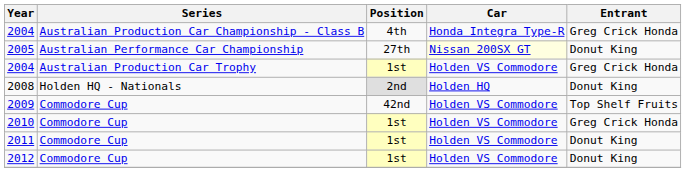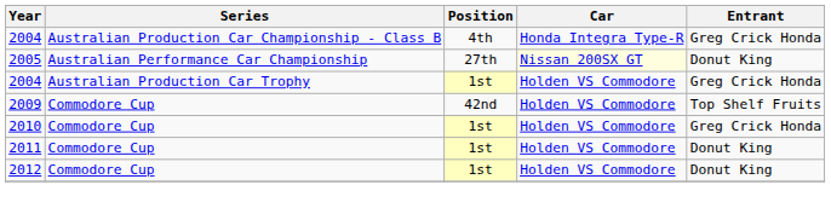- row: 2008 | Holden HQ - Nationals | 2nd | Holden HQ | Donut King
